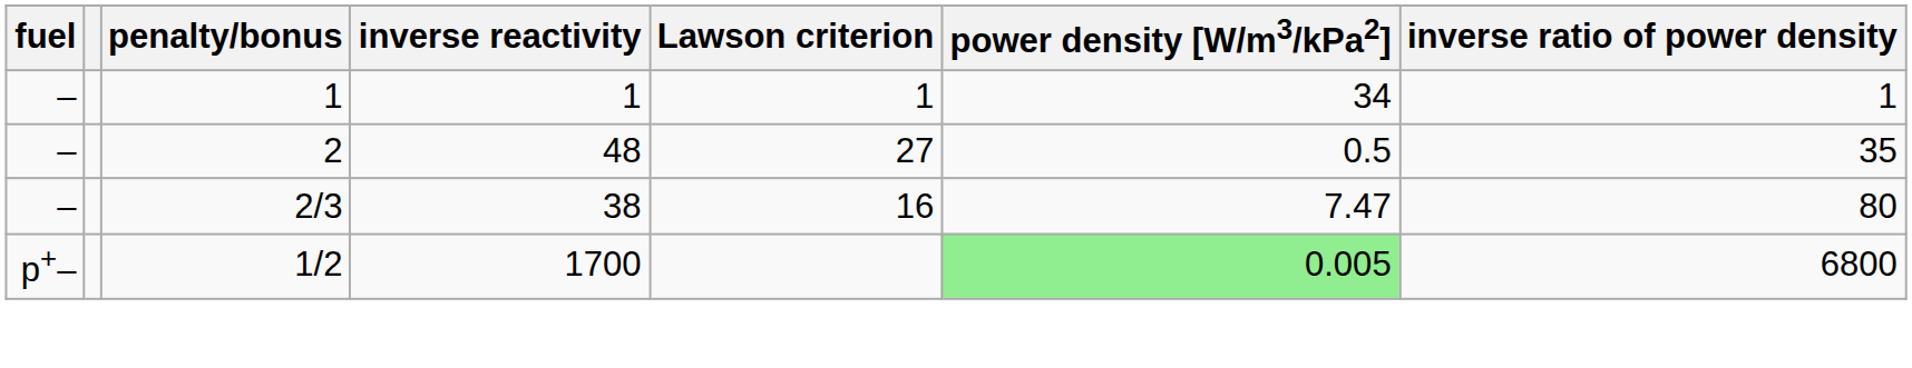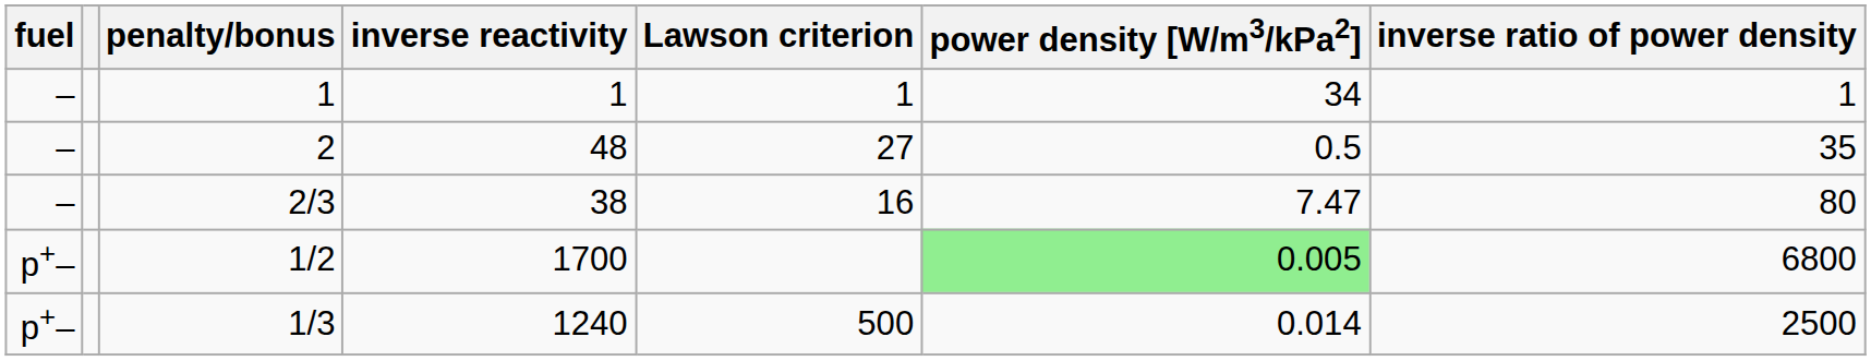+ row: p+– | 1/3 | 1240 | 500 | 0.014 | 2500
